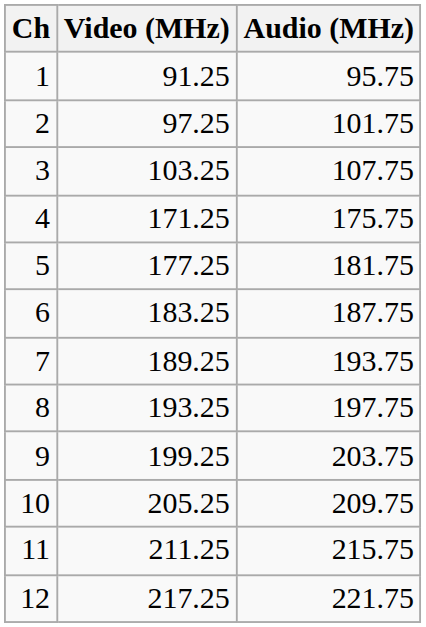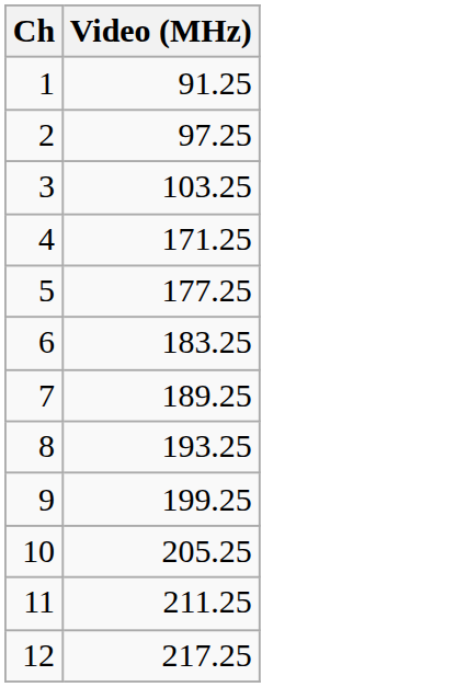- column: Audio (MHz) | 95.75 | 101.75 | 107.75 | 175.75 | 181.75 | 187.75 | 193.75 | 197.75 | 203.75 | 209.75 | 215.75 | 221.75
